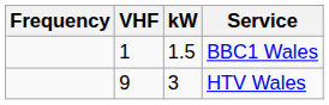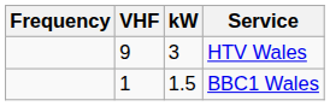rows swapped: BBC1 Wales <-> HTV Wales
